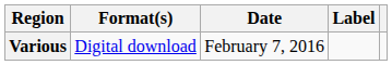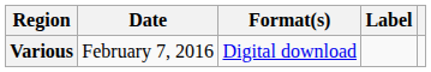columns swapped: Date <-> Format(s)
